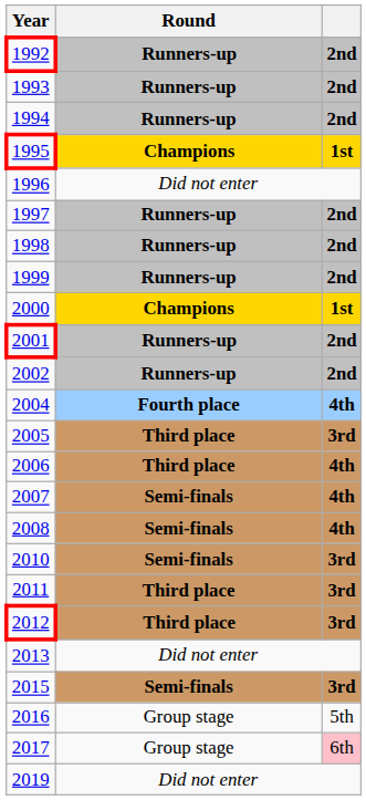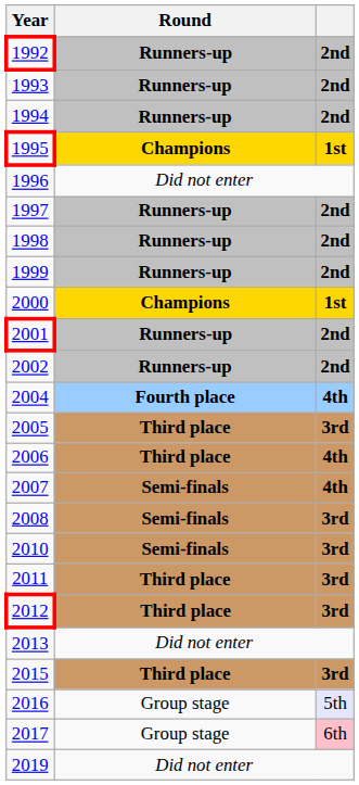2008 | column 3: 4th -> 3rd
2015 | Round: Semi-finals -> Third place
2016 | column 3: no background -> lavender background
